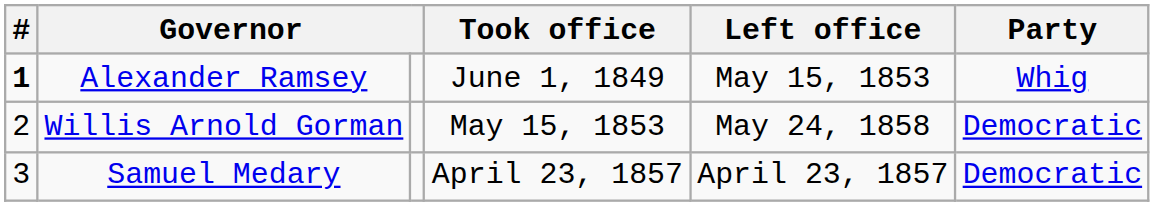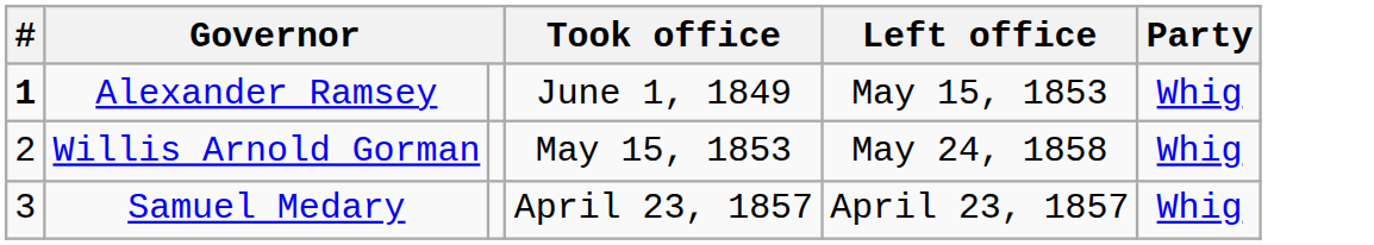Willis Arnold Gorman | Party: Democratic -> Whig
Samuel Medary | Party: Democratic -> Whig
